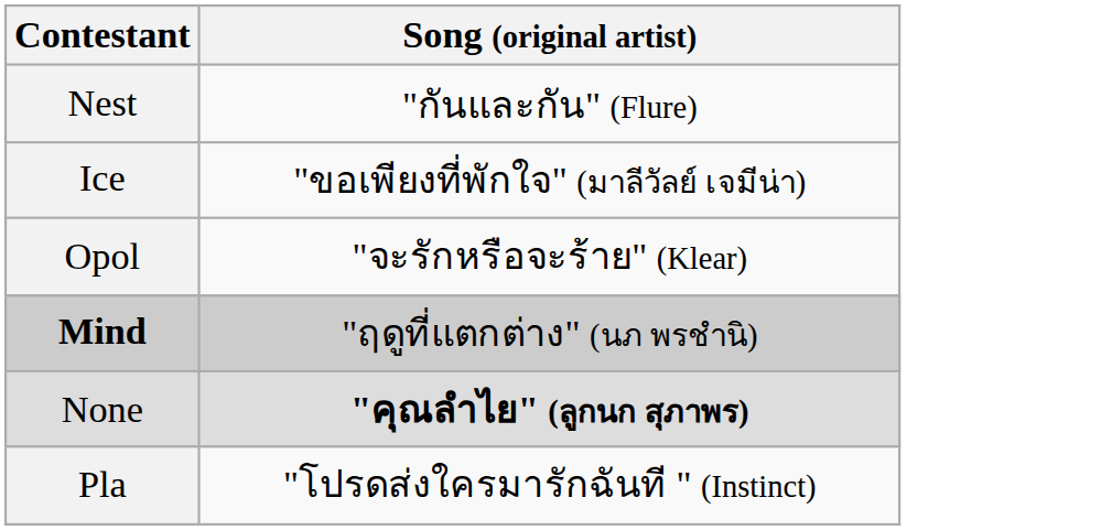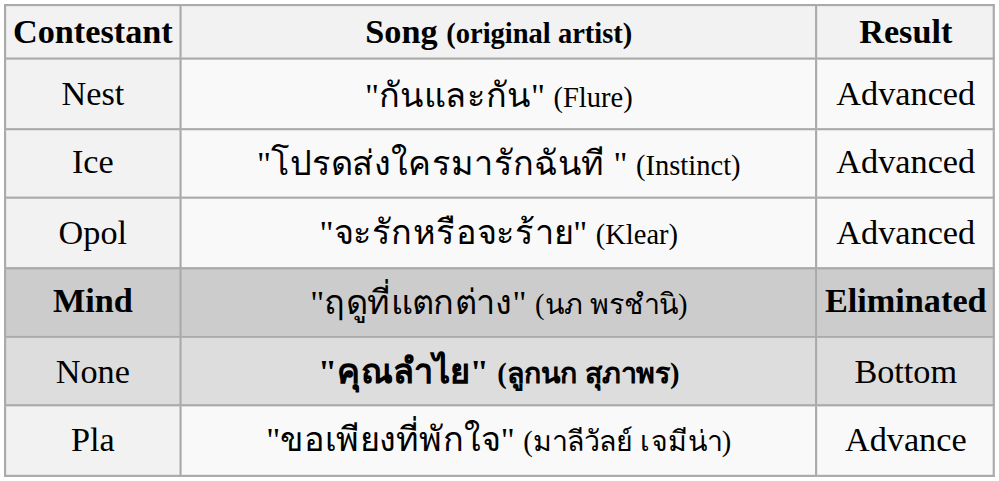+ column: Result | Advanced | Advanced | Advanced | Eliminated | Bottom | Advance
Ice | Song (original artist): "ขอเพียงที่พักใจ" (มาลีวัลย์ เจมีน่า) -> "โปรดส่งใครมารักฉันที " (Instinct)
Pla | Song (original artist): "โปรดส่งใครมารักฉันที " (Instinct) -> "ขอเพียงที่พักใจ" (มาลีวัลย์ เจมีน่า)
